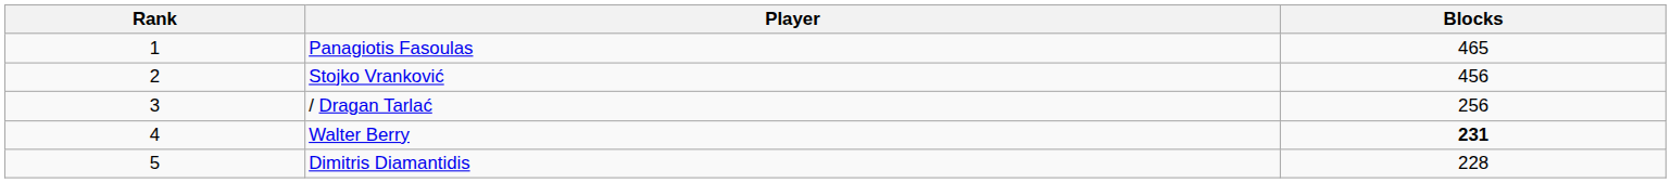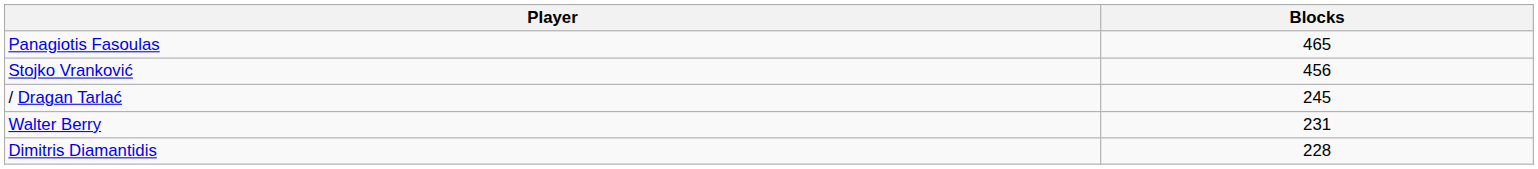- column: Rank | 1 | 2 | 3 | 4 | 5
/ Dragan Tarlać | Blocks: 256 -> 245
Walter Berry | Blocks: bold -> normal
